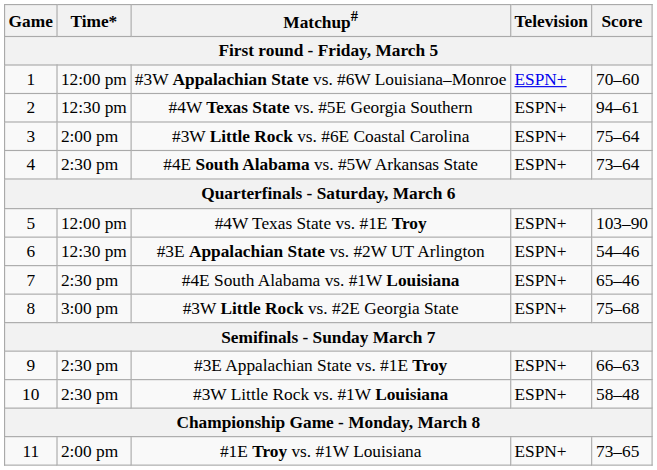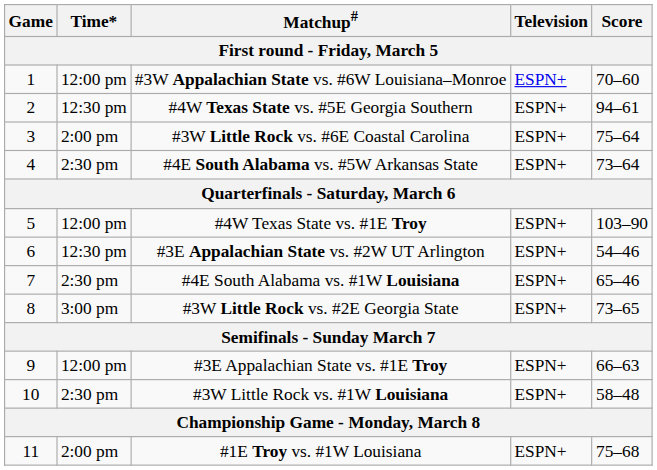#3W Little Rock vs. #2E Georgia State | Score: 75–68 -> 73–65
#3E Appalachian State vs. #1E Troy | Time*: 2:30 pm -> 12:00 pm
#1E Troy vs. #1W Louisiana | Score: 73–65 -> 75–68
